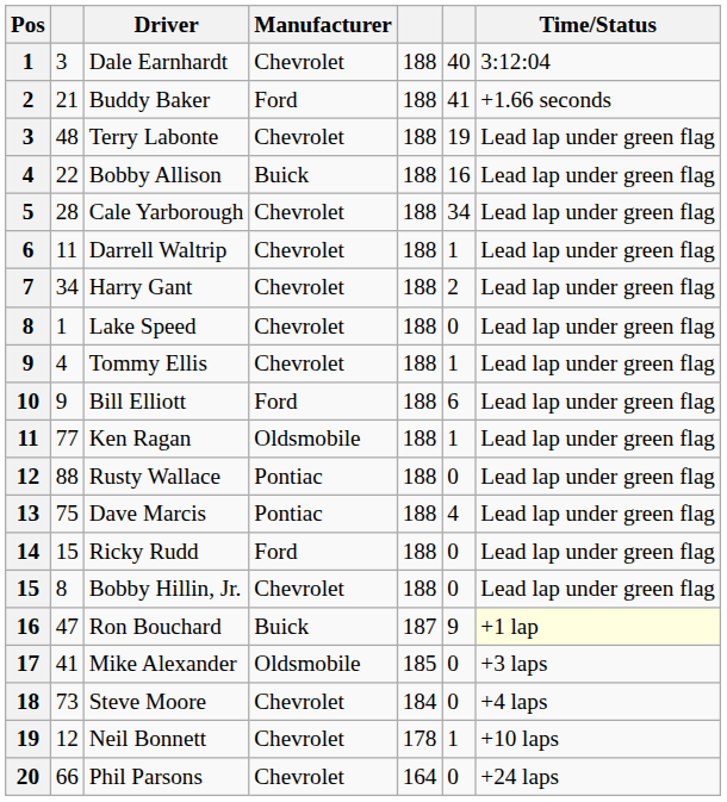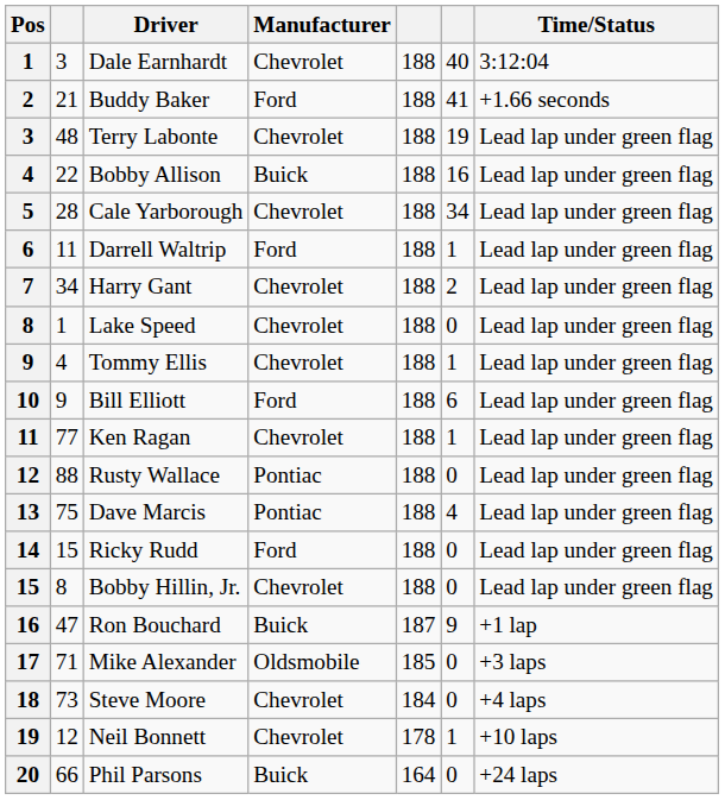Darrell Waltrip | Manufacturer: Chevrolet -> Ford
Ken Ragan | Manufacturer: Oldsmobile -> Chevrolet
Ron Bouchard | Time/Status: lightyellow background -> no background
Mike Alexander | column 2: 41 -> 71
Phil Parsons | Manufacturer: Chevrolet -> Buick
